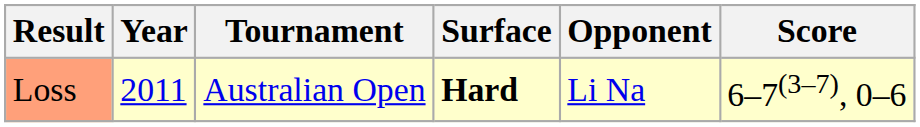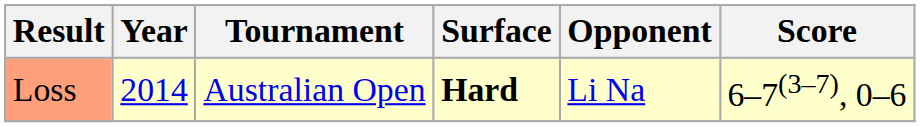Loss | Year: 2011 -> 2014
